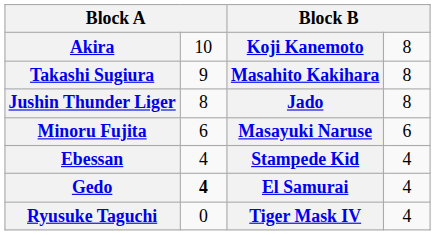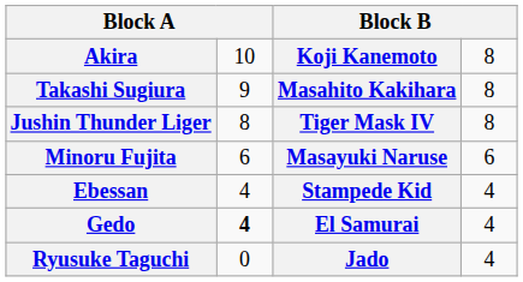Jushin Thunder Liger | column 3: Jado -> Tiger Mask IV
Ryusuke Taguchi | column 3: Tiger Mask IV -> Jado
